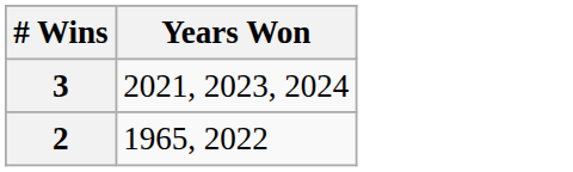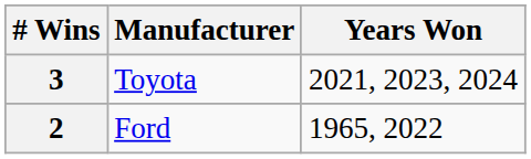+ column: Manufacturer | Toyota | Ford
